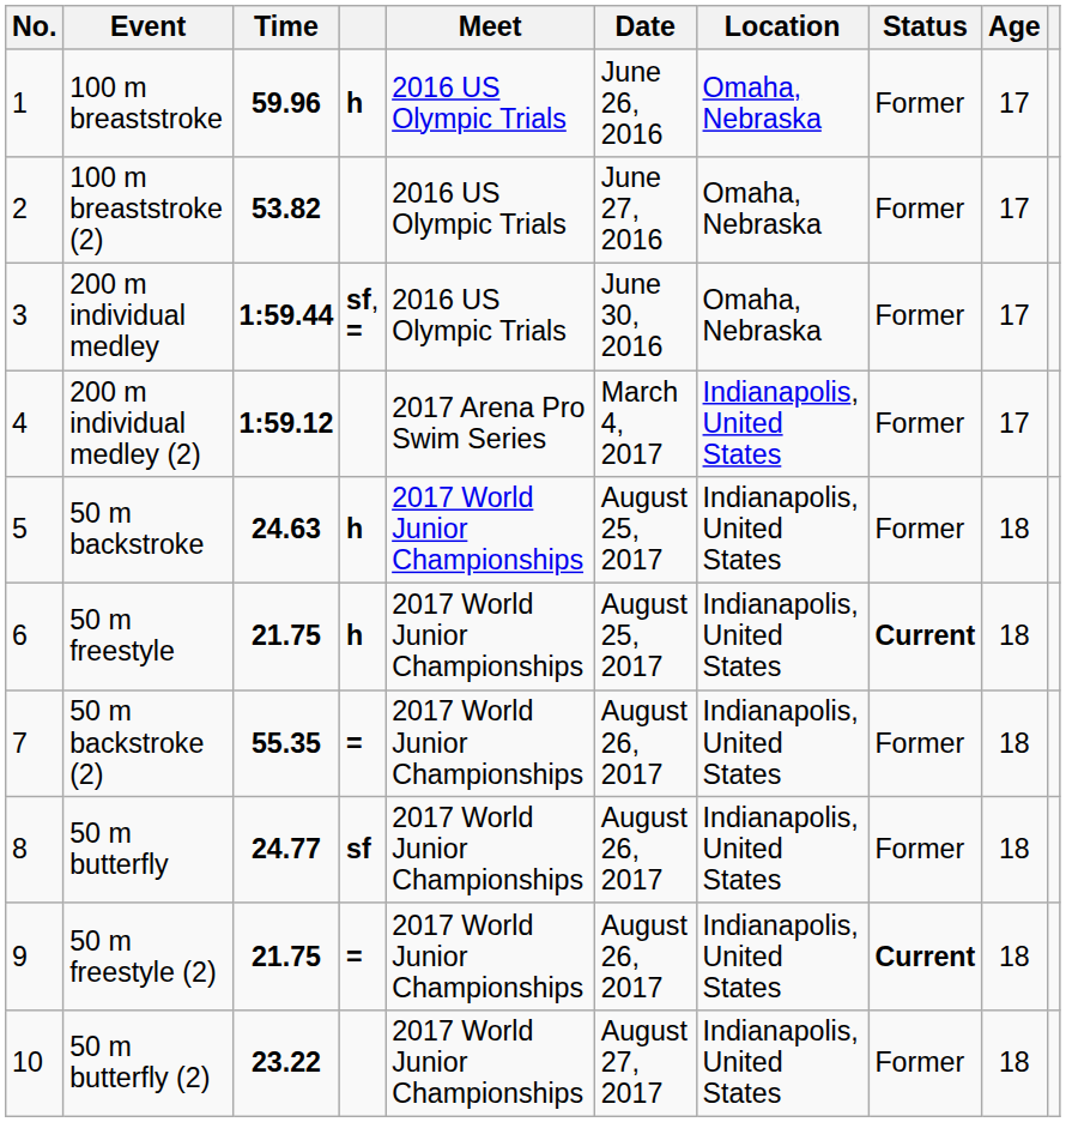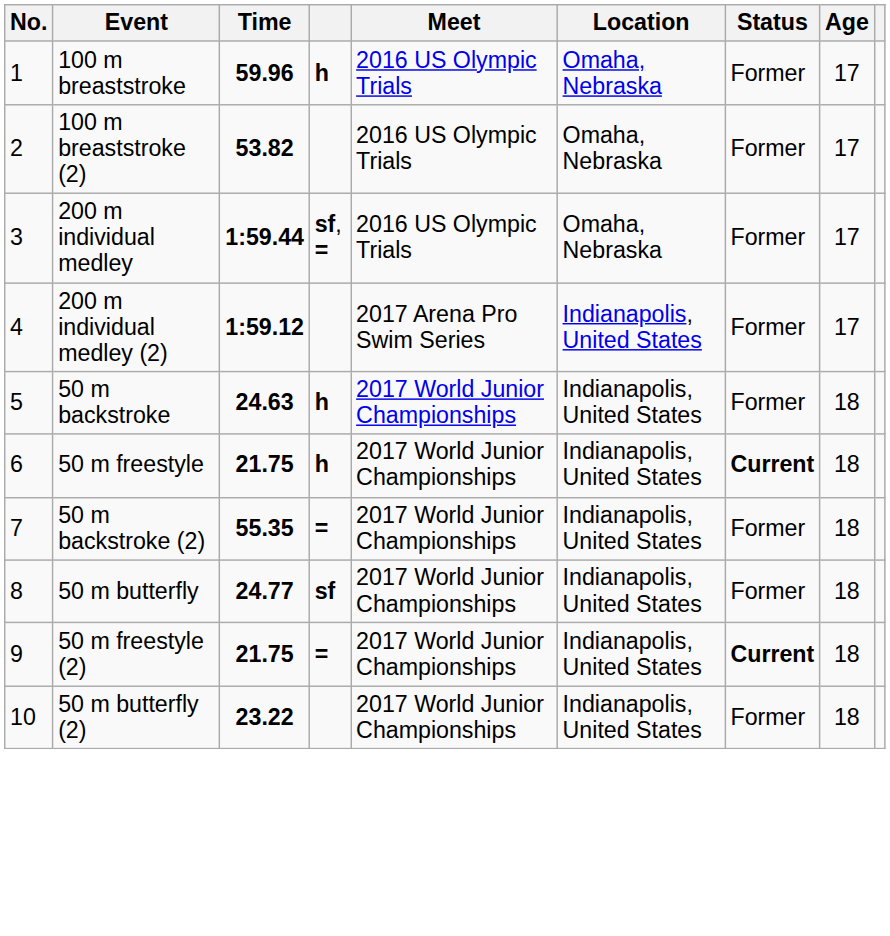- column: Date | June 26, 2016 | June 27, 2016 | June 30, 2016 | March 4, 2017 | August 25, 2017 | August 25, 2017 | August 26, 2017 | August 26, 2017 | August 26, 2017 | August 27, 2017
